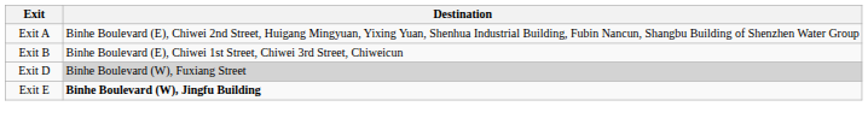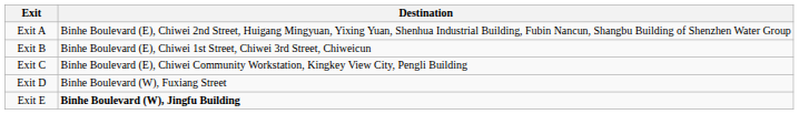+ row: Exit C | Binhe Boulevard (E), Chiwei Community Workstation, Kingkey View City, Pengli Building
Exit D | Destination: lightgrey background -> no background
